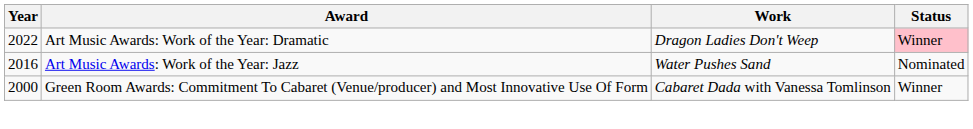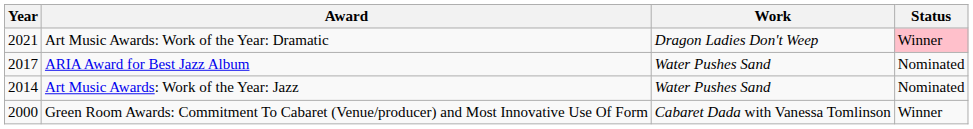Art Music Awards: Work of the Year: Dramatic | Year: 2022 -> 2021
+ row: 2017 | ARIA Award for Best Jazz Album | Water Pushes Sand | Nominated
Art Music Awards: Work of the Year: Jazz | Year: 2016 -> 2014
